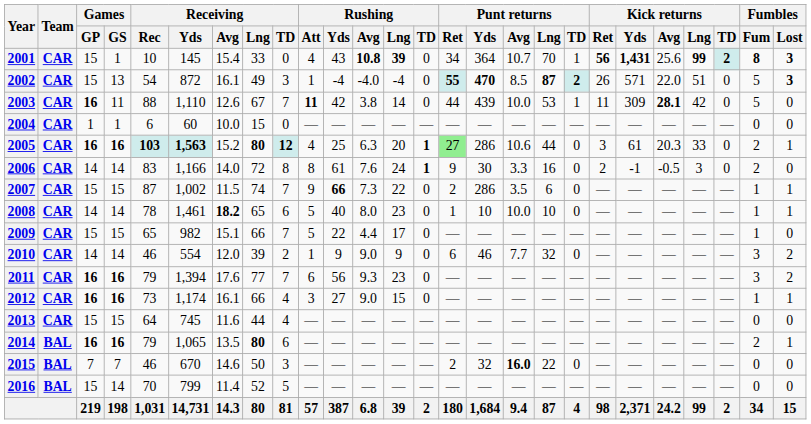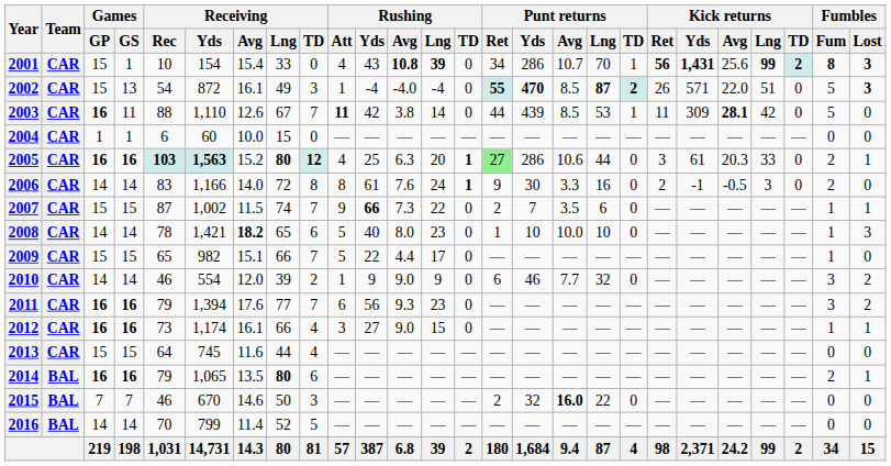2001 | Receiving / Yds: 145 -> 154
2001 | Punt returns / Yds: 364 -> 286
2003 | Punt returns / Avg: 10.0 -> 8.5
2007 | Punt returns / Yds: 286 -> 7
2008 | Receiving / Yds: 1,461 -> 1,421
2008 | Fumbles / Lost: 1 -> 3
2016 | Games / GP: 15 -> 14
